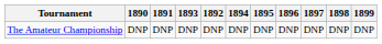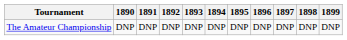columns swapped: 1892 <-> 1893
